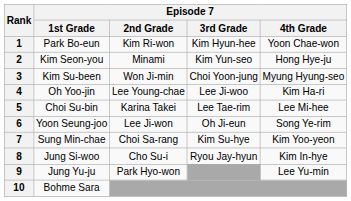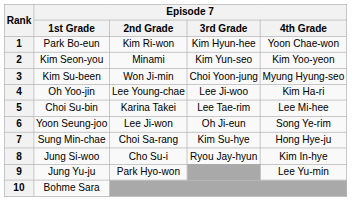2 | Episode 7 / 4th Grade: Hong Hye-ju -> Kim Yoo-yeon
7 | Episode 7 / 4th Grade: Kim Yoo-yeon -> Hong Hye-ju
